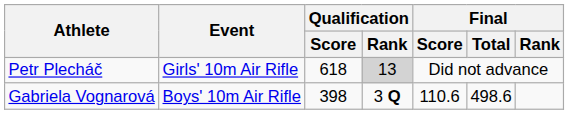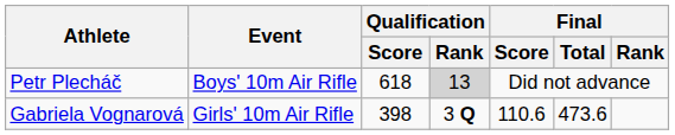Petr Plecháč | Event: Girls' 10m Air Rifle -> Boys' 10m Air Rifle
Gabriela Vognarová | Event: Boys' 10m Air Rifle -> Girls' 10m Air Rifle
Gabriela Vognarová | Final / Total: 498.6 -> 473.6
